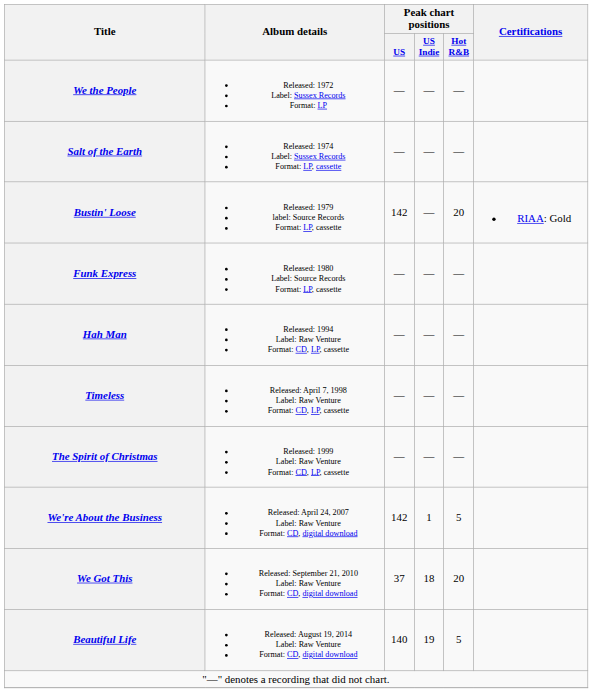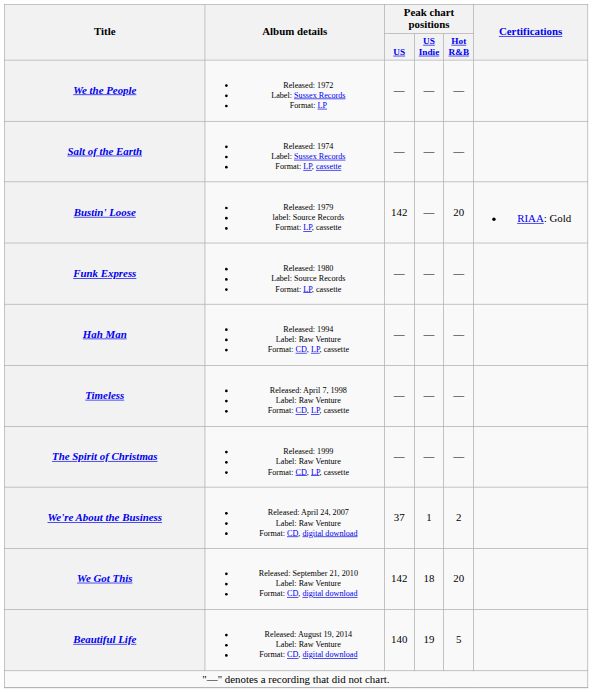We're About the Business | Peak chart positions / US: 142 -> 37
We're About the Business | Peak chart positions / Hot R&B: 5 -> 2
We Got This | Peak chart positions / US: 37 -> 142
